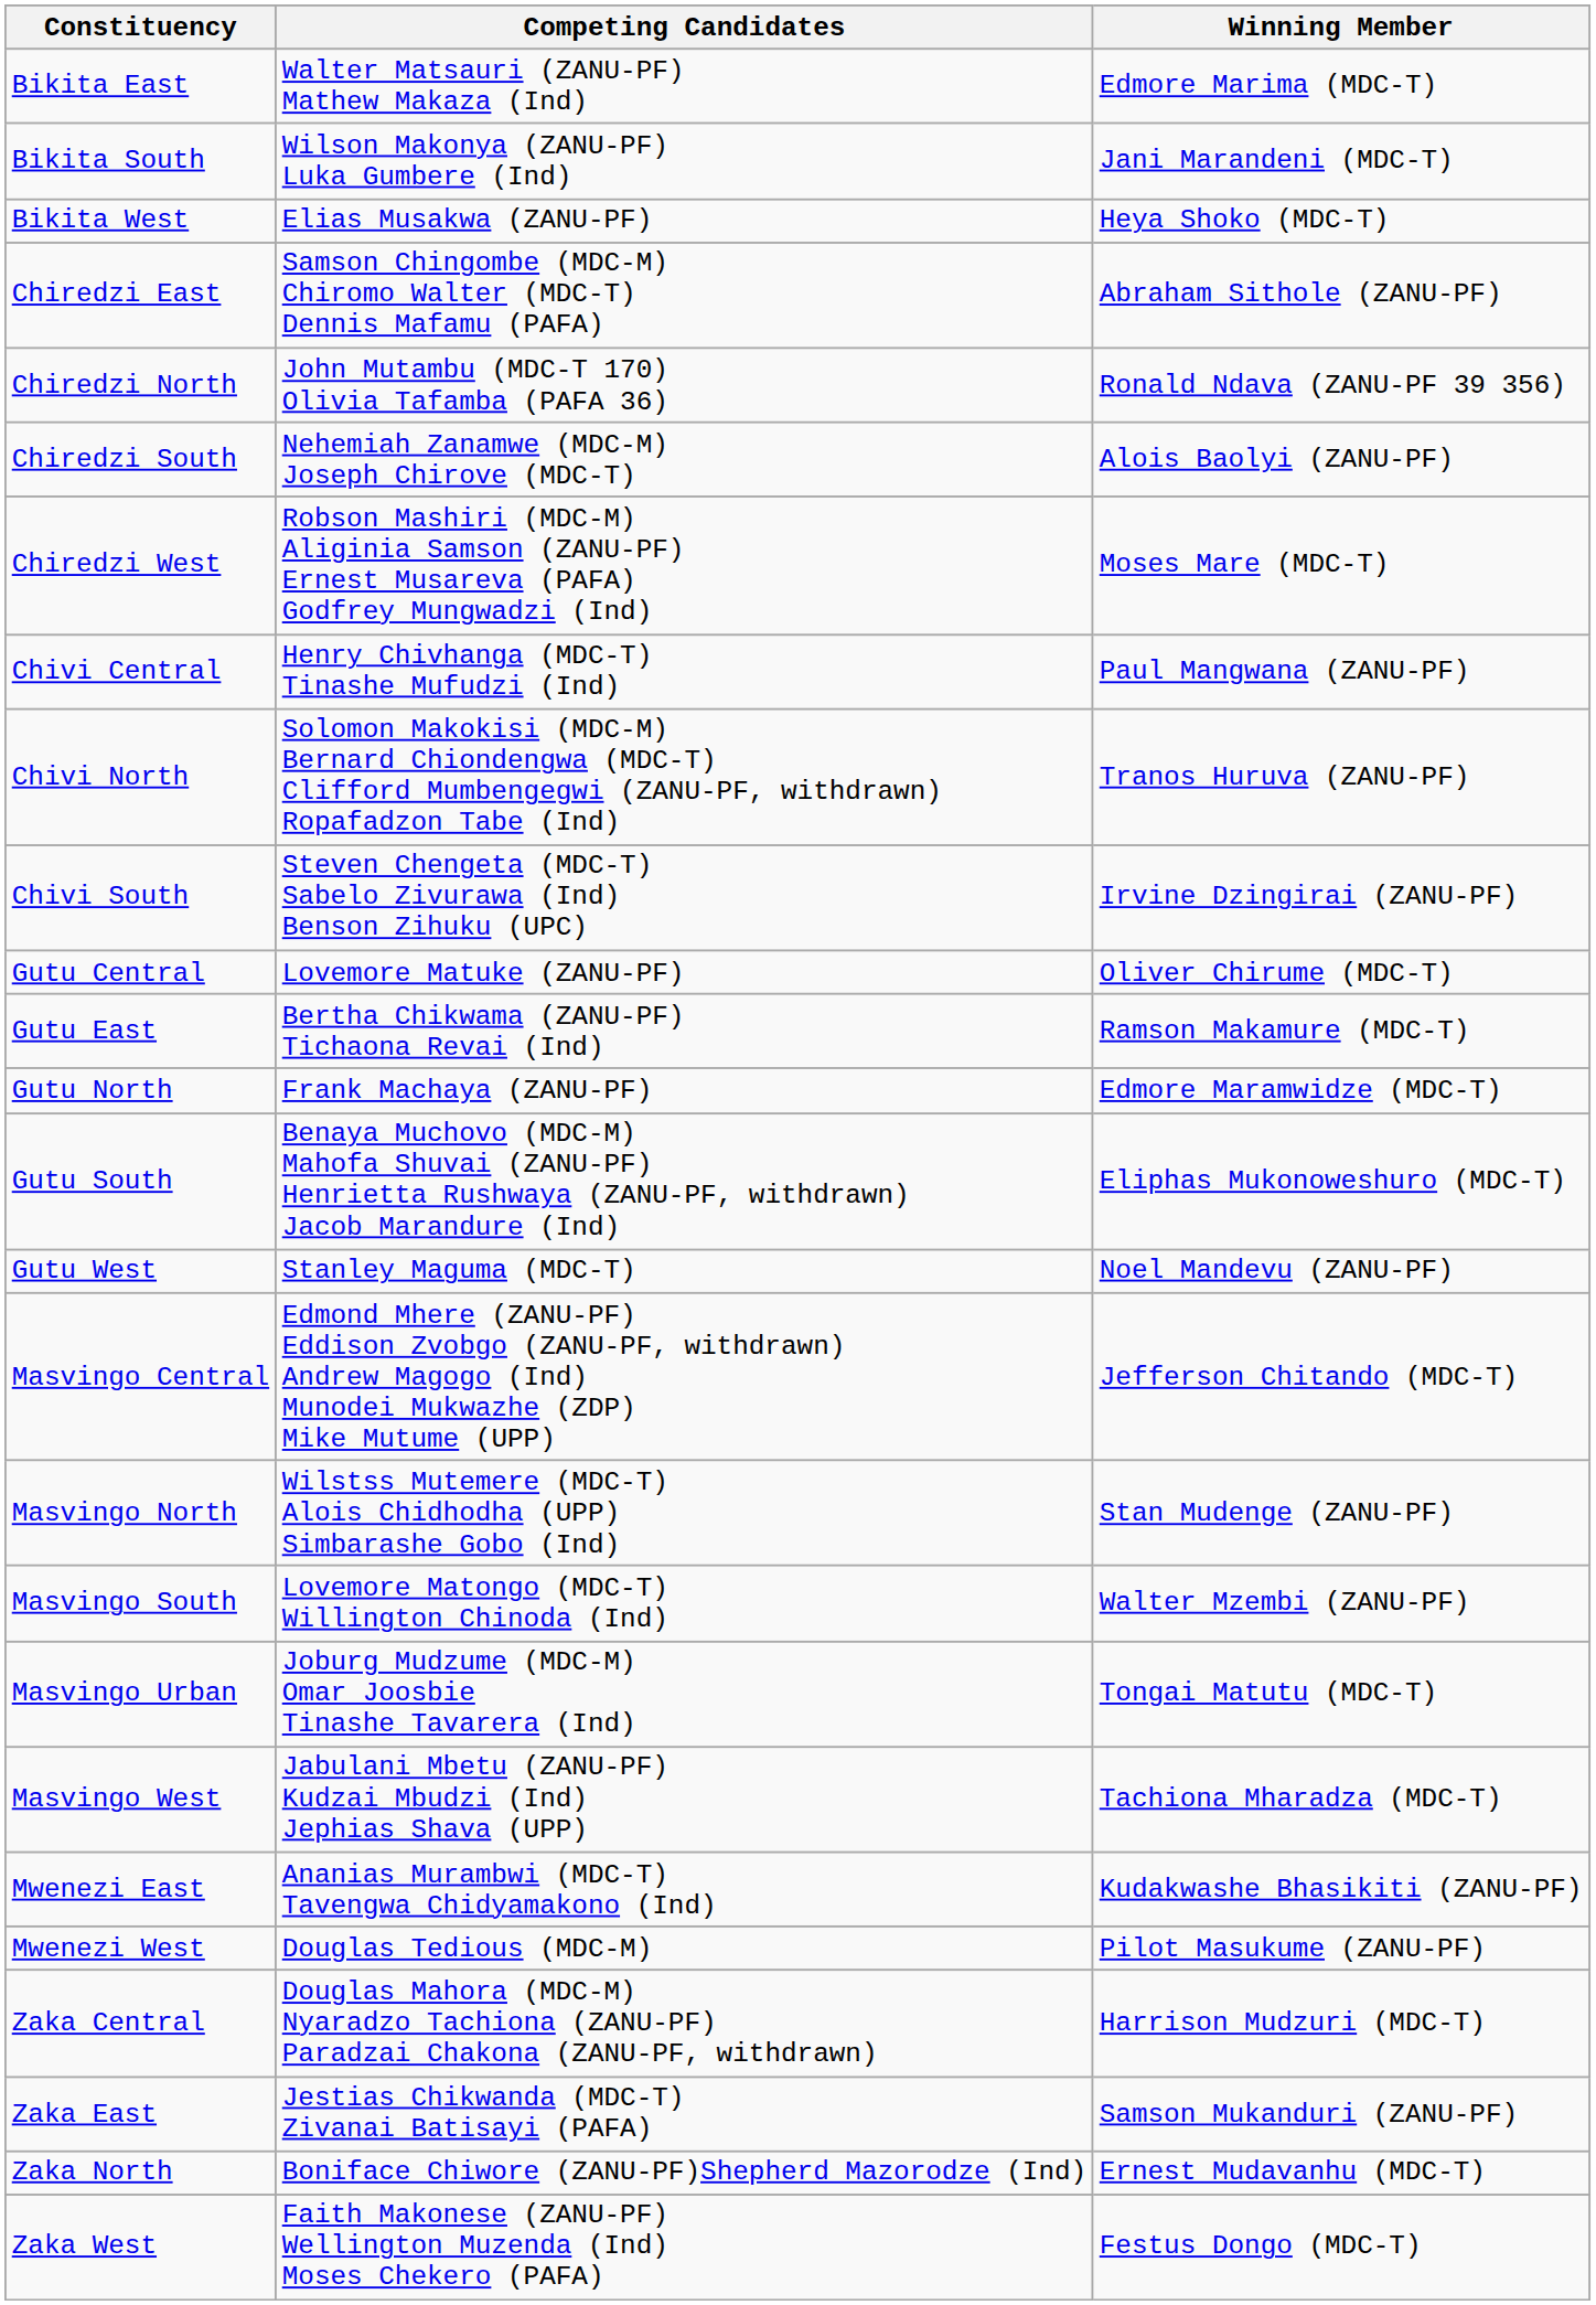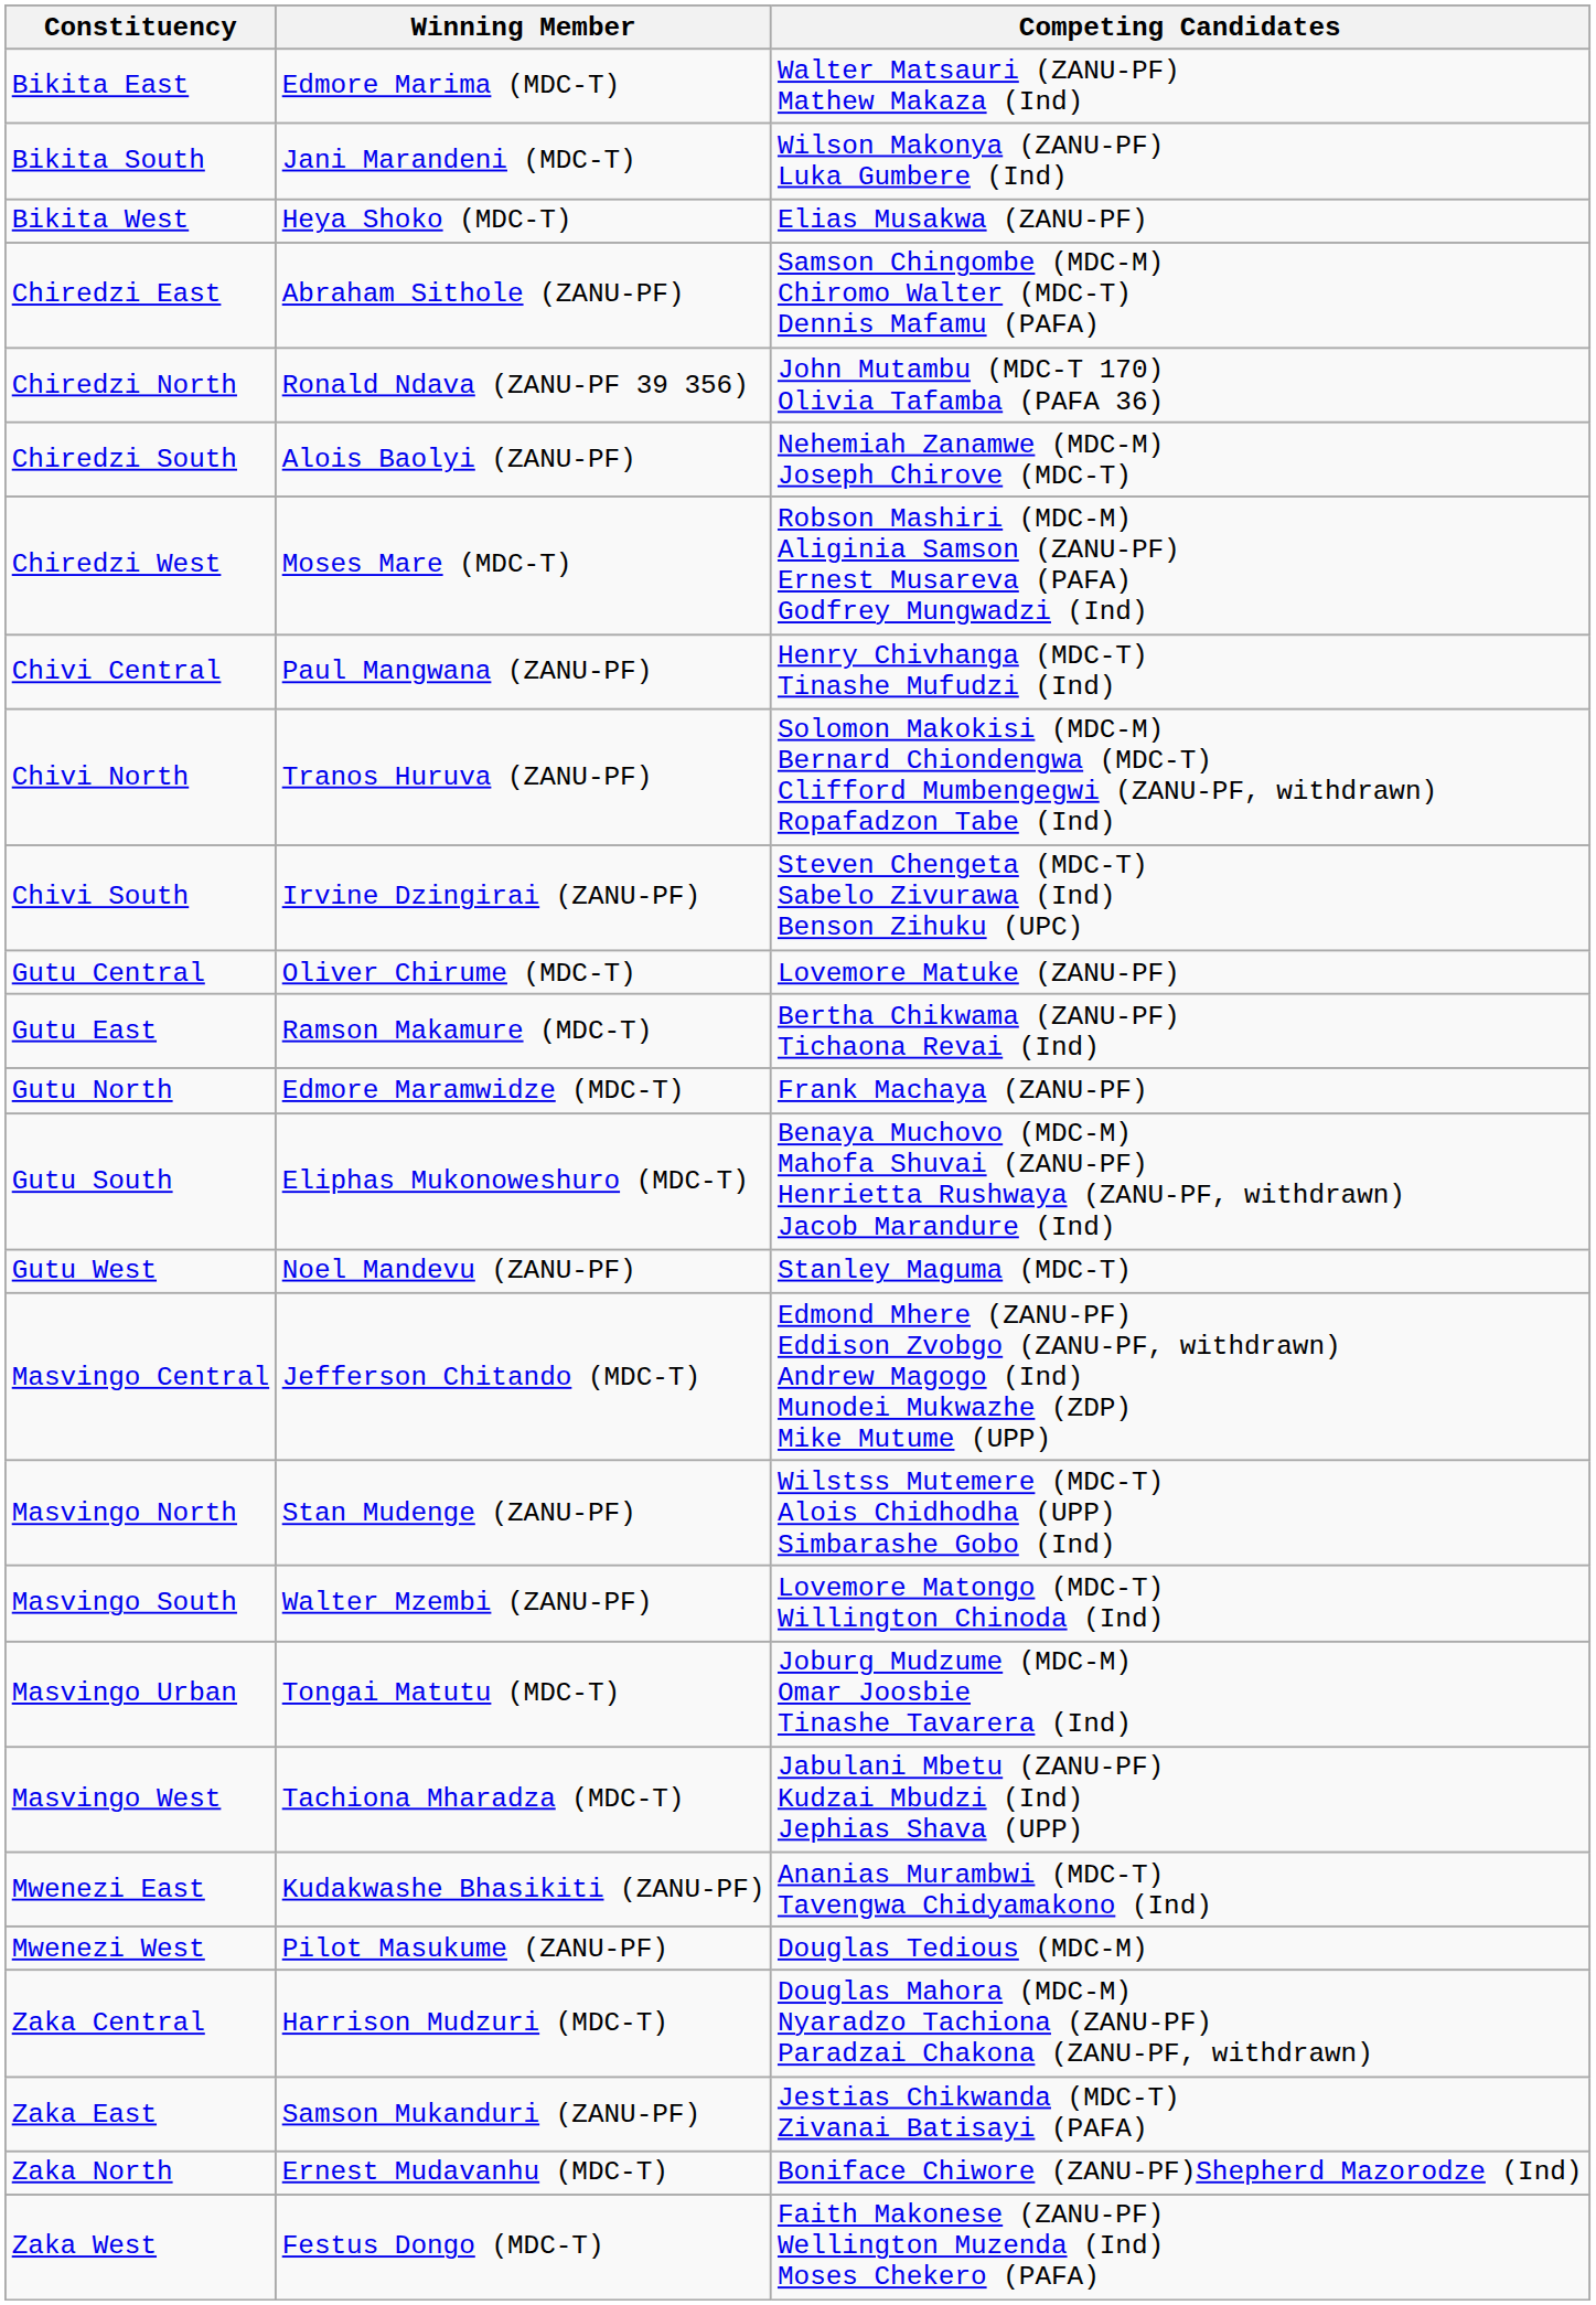columns swapped: Winning Member <-> Competing Candidates
